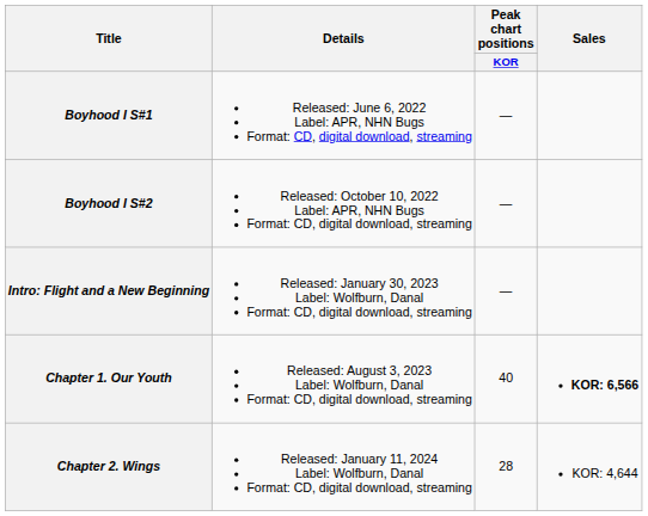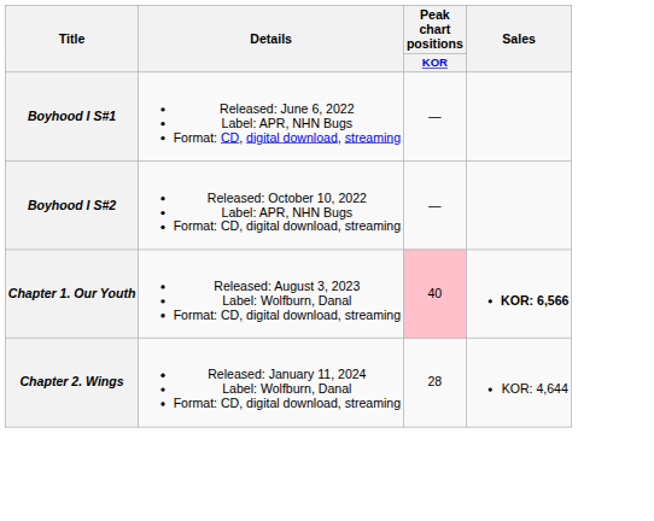- row: Intro: Flight and a New Beginning | Released: January 30, 2023 Label: Wolfburn, Danal Format: CD, digital download, streaming | —
Chapter 1. Our Youth | Peak chart positions / KOR: no background -> pink background
